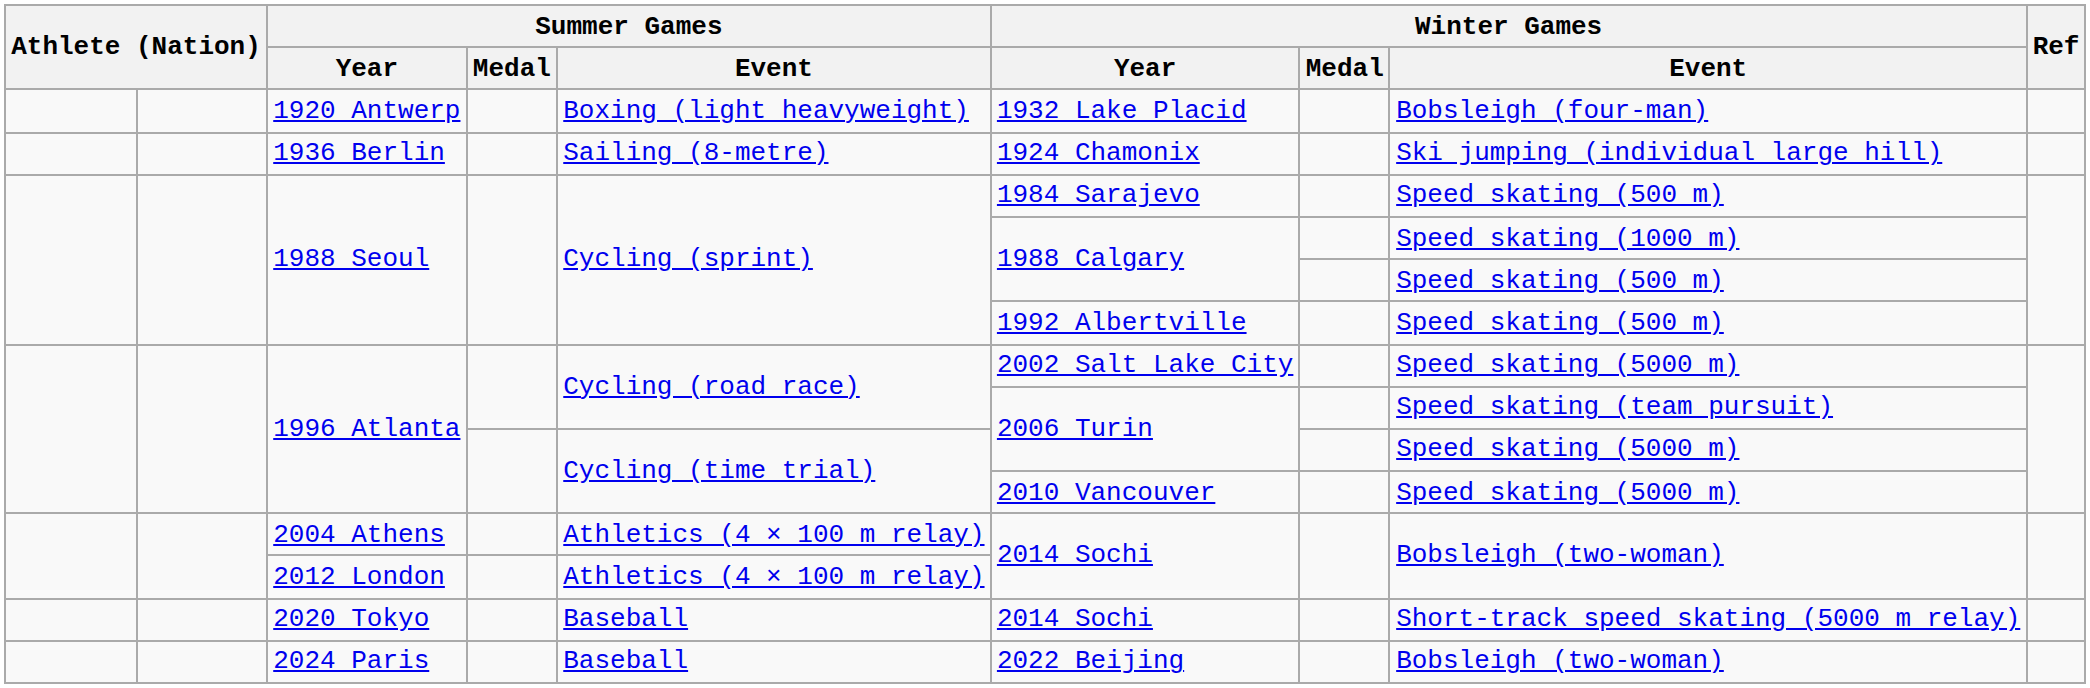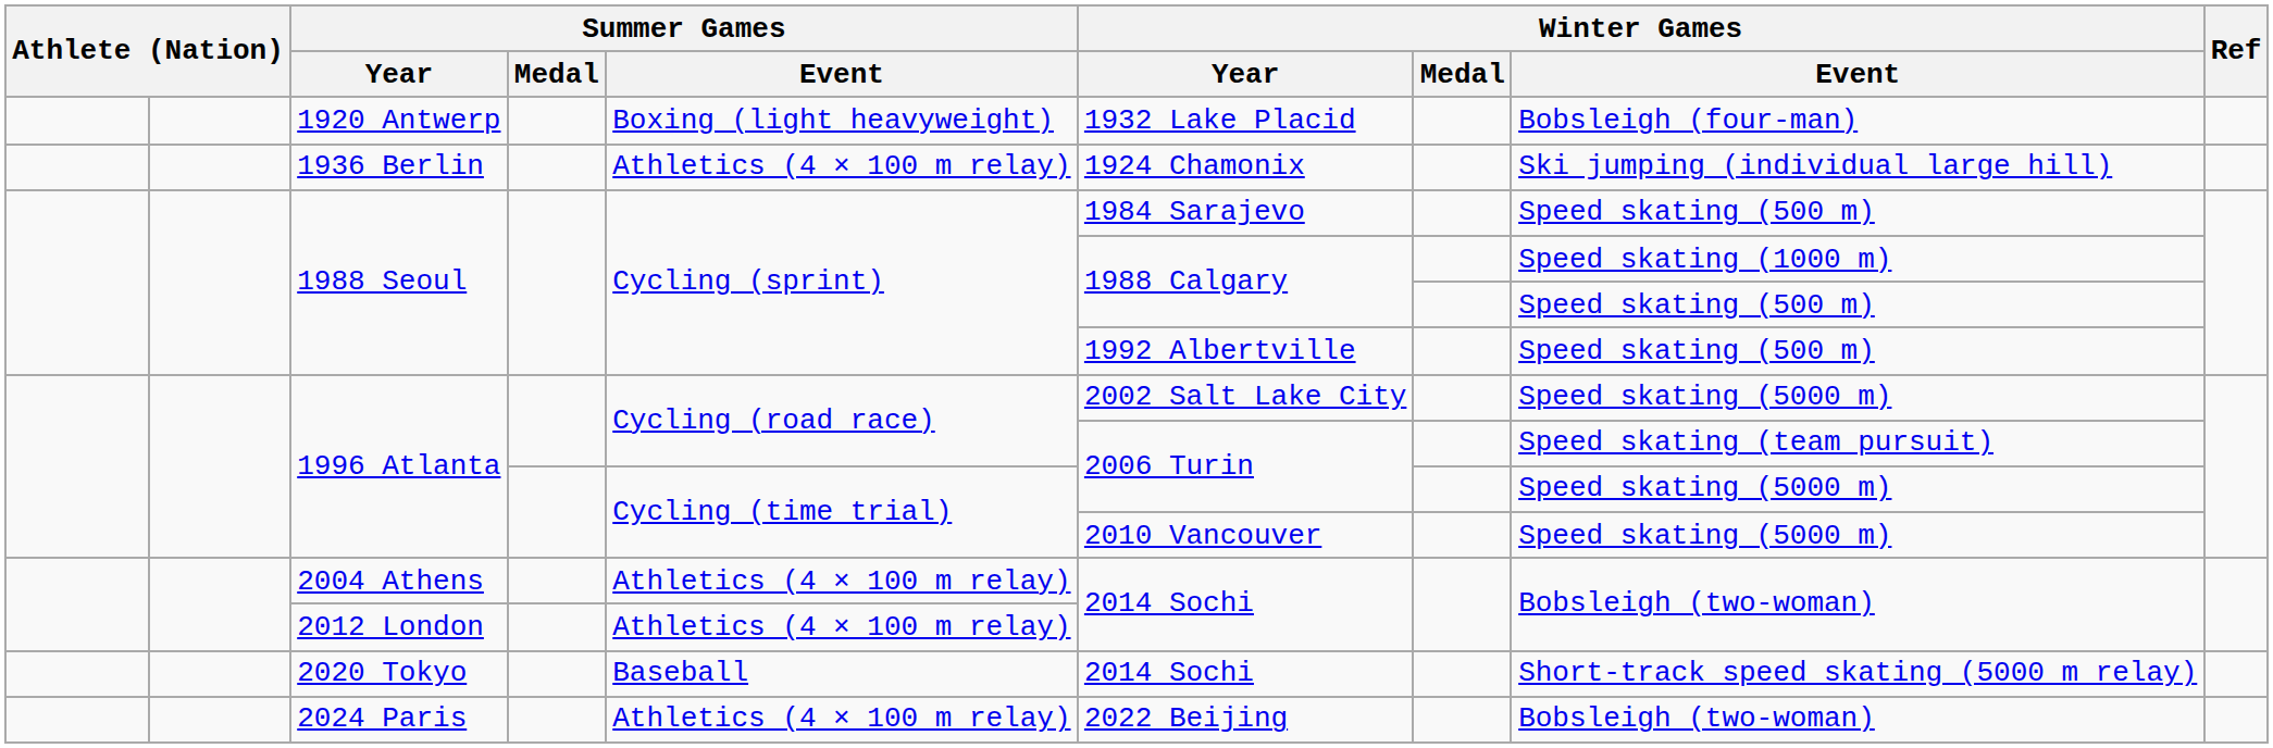1936 Berlin | Summer Games / Event: Sailing (8-metre) -> Athletics (4 × 100 m relay)
2024 Paris | Summer Games / Event: Baseball -> Athletics (4 × 100 m relay)
